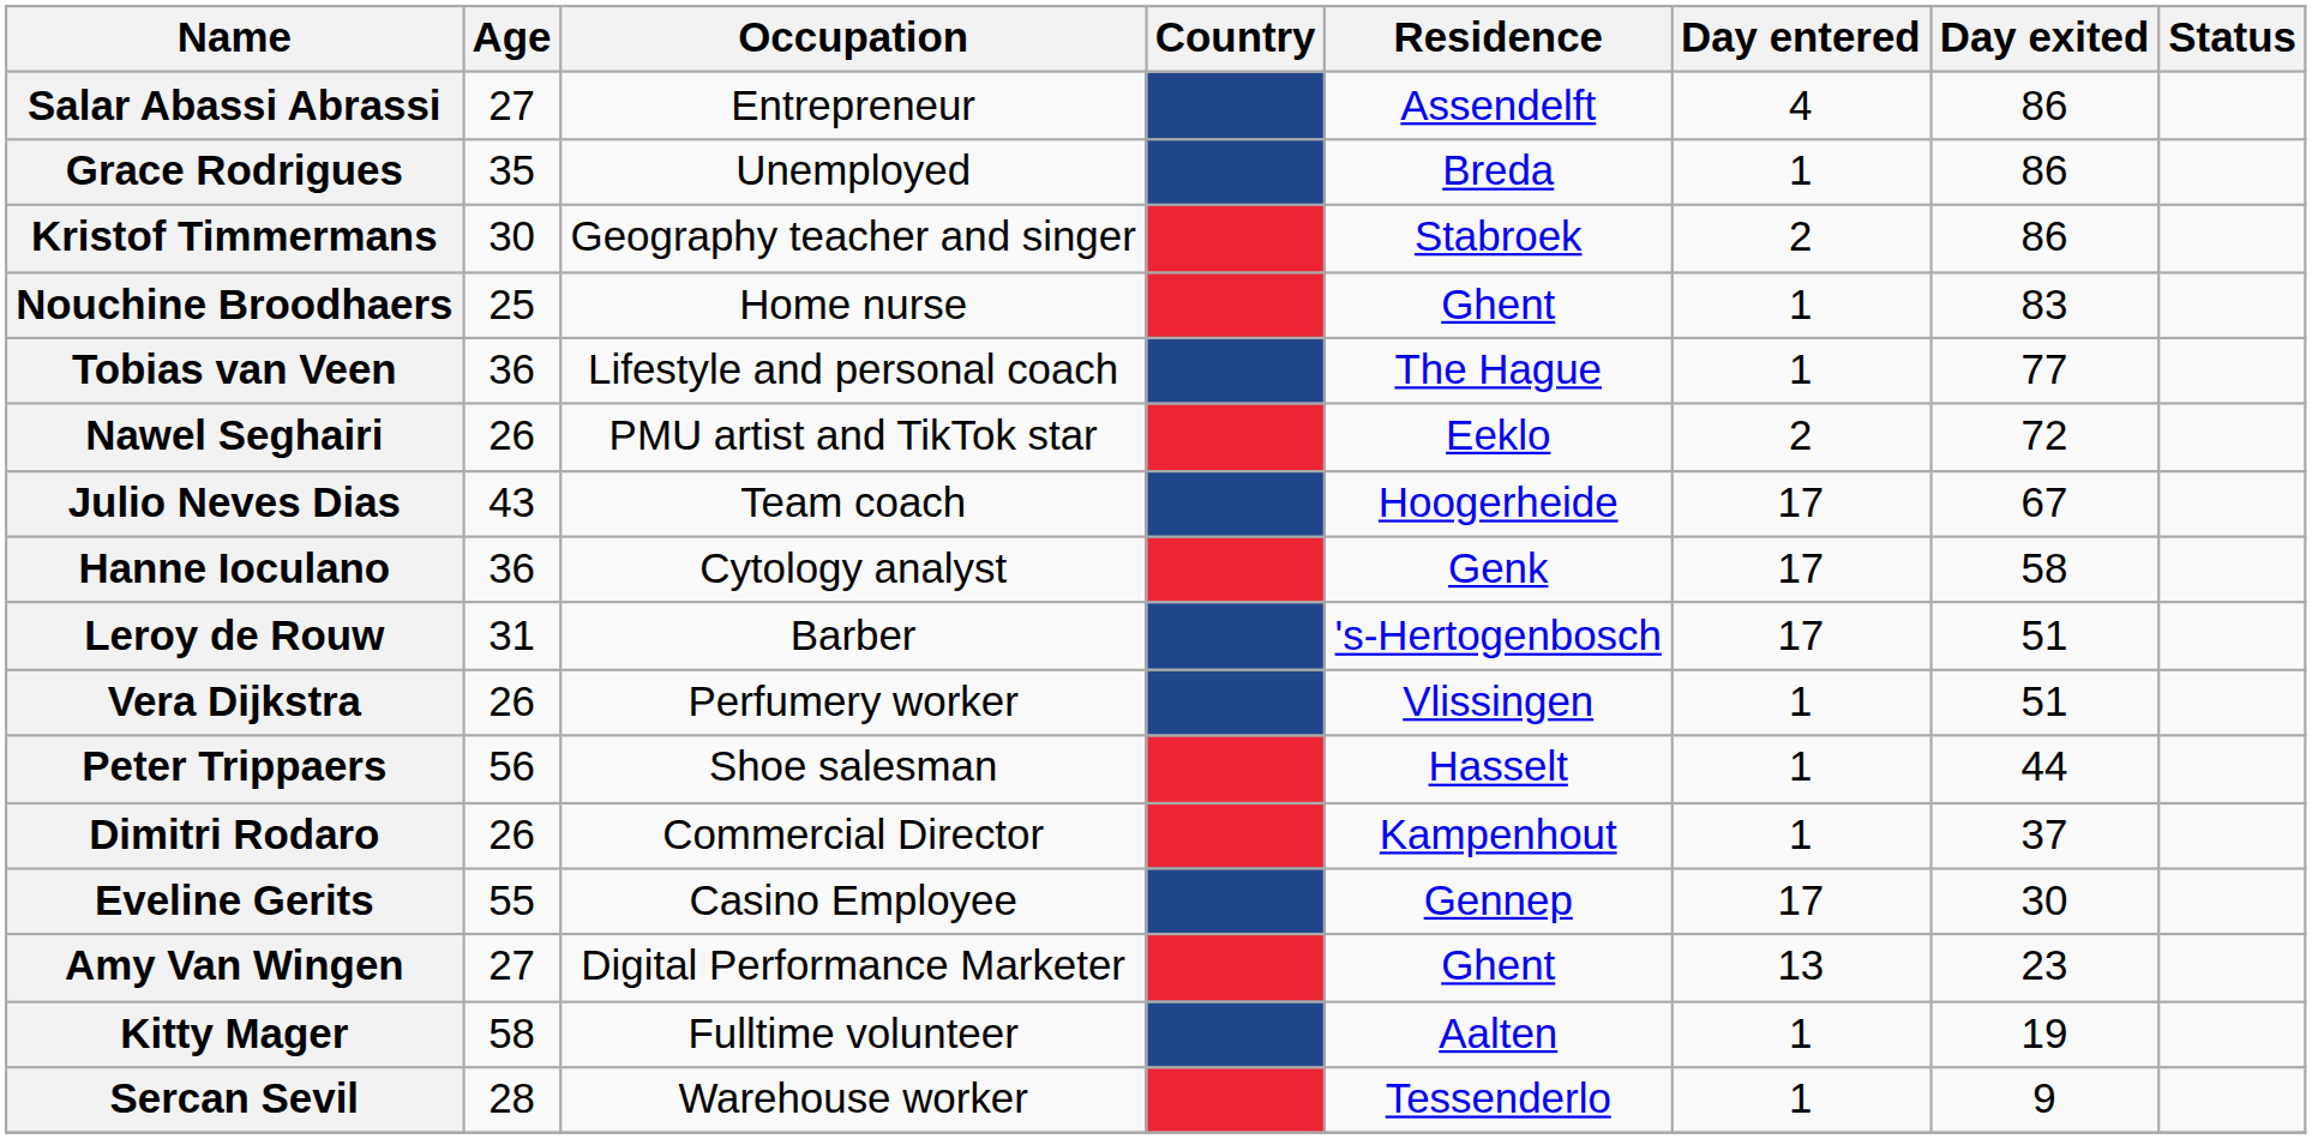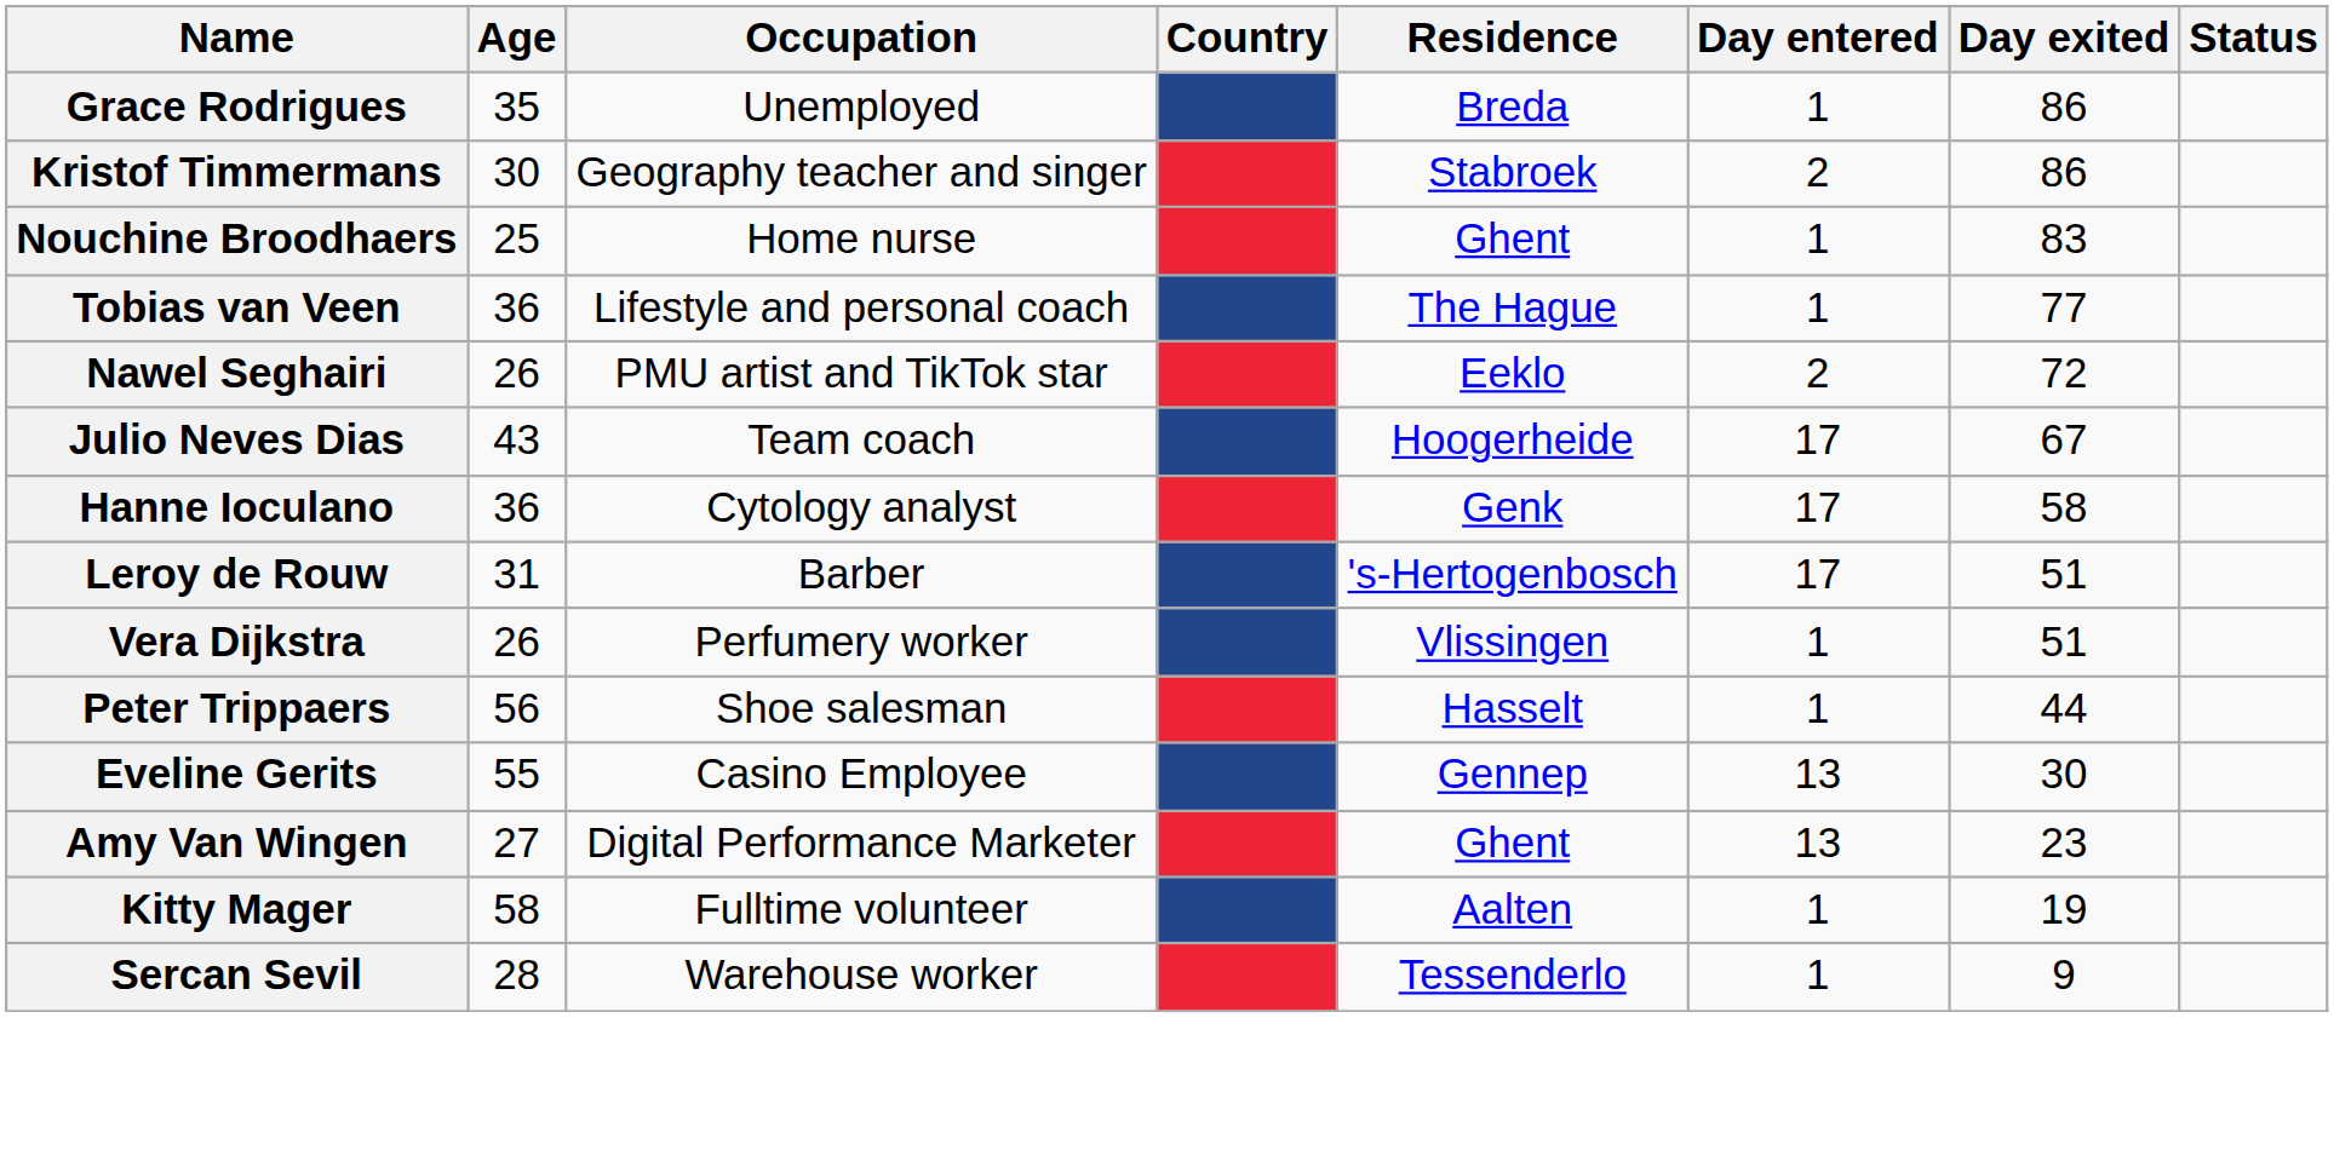- row: Salar Abassi Abrassi | 27 | Entrepreneur | Assendelft | 4 | 86
- row: Dimitri Rodaro | 26 | Commercial Director | Kampenhout | 1 | 37
Eveline Gerits | Day entered: 17 -> 13
